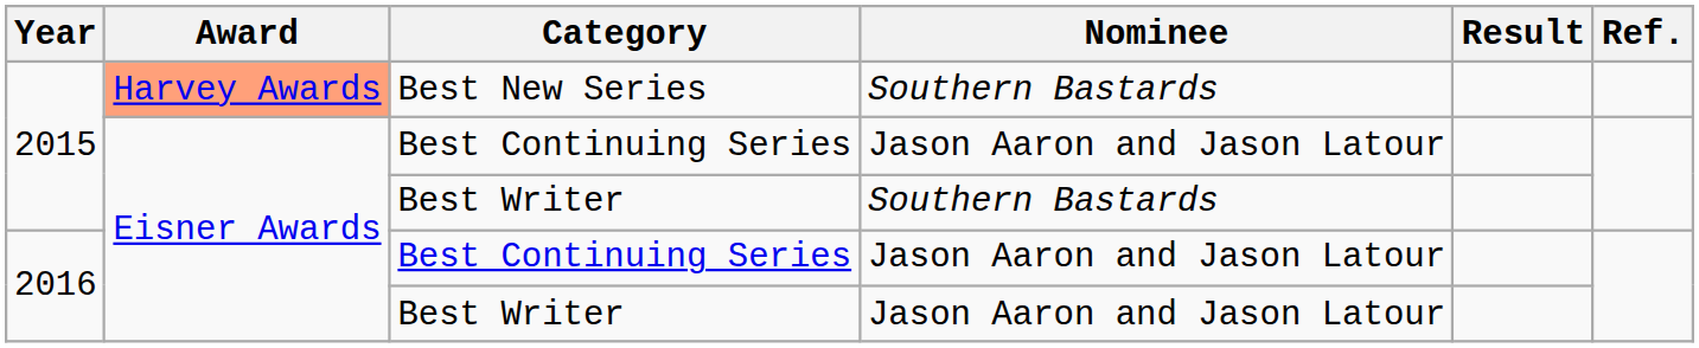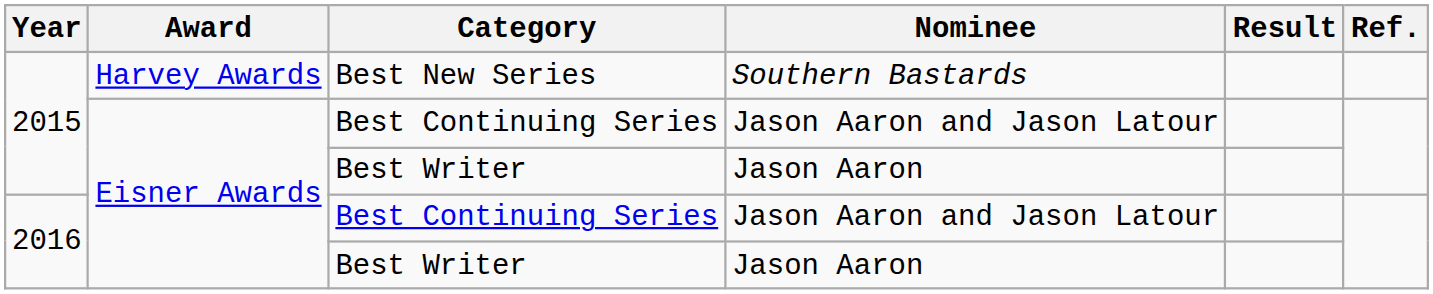Best New Series | Award: lightsalmon background -> no background
2015 / Best Writer | Nominee: Southern Bastards -> Jason Aaron
2016 / Best Writer | Nominee: Jason Aaron and Jason Latour -> Jason Aaron
